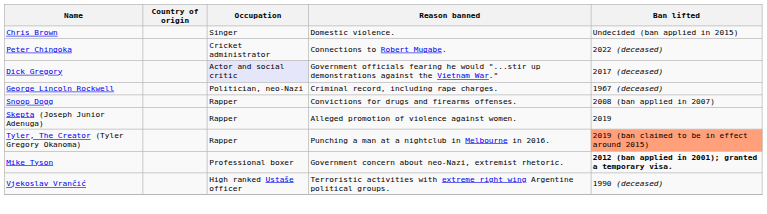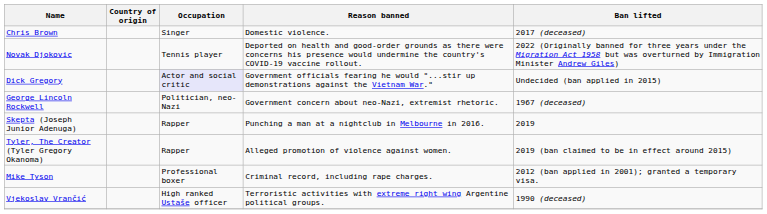Chris Brown | Ban lifted: Undecided (ban applied in 2015) -> 2017 (deceased)
- row: Peter Chingoka | Cricket administrator | Connections to Robert Mugabe. | 2022 (deceased)
+ row: Novak Djokovic | Tennis player | Deported on health and good-order grounds as there were concerns his presence would undermine the country's COVID-19 vaccine rollout. | 2022 (Originally banned for three years under the Migration Act 1958 but was overturned by Immigration Minister Andrew Giles)
Dick Gregory | Ban lifted: 2017 (deceased) -> Undecided (ban applied in 2015)
George Lincoln Rockwell | Reason banned: Criminal record, including rape charges. -> Government concern about neo-Nazi, extremist rhetoric.
- row: Snoop Dogg | Rapper | Convictions for drugs and firearms offenses. | 2008 (ban applied in 2007)
Skepta (Joseph Junior Adenuga) | Reason banned: Alleged promotion of violence against women. -> Punching a man at a nightclub in Melbourne in 2016.
Tyler, The Creator (Tyler Gregory Okanoma) | Reason banned: Punching a man at a nightclub in Melbourne in 2016. -> Alleged promotion of violence against women.
Tyler, The Creator (Tyler Gregory Okanoma) | Ban lifted: lightsalmon background -> no background
Mike Tyson | Reason banned: Government concern about neo-Nazi, extremist rhetoric. -> Criminal record, including rape charges.
Mike Tyson | Ban lifted: bold -> normal
